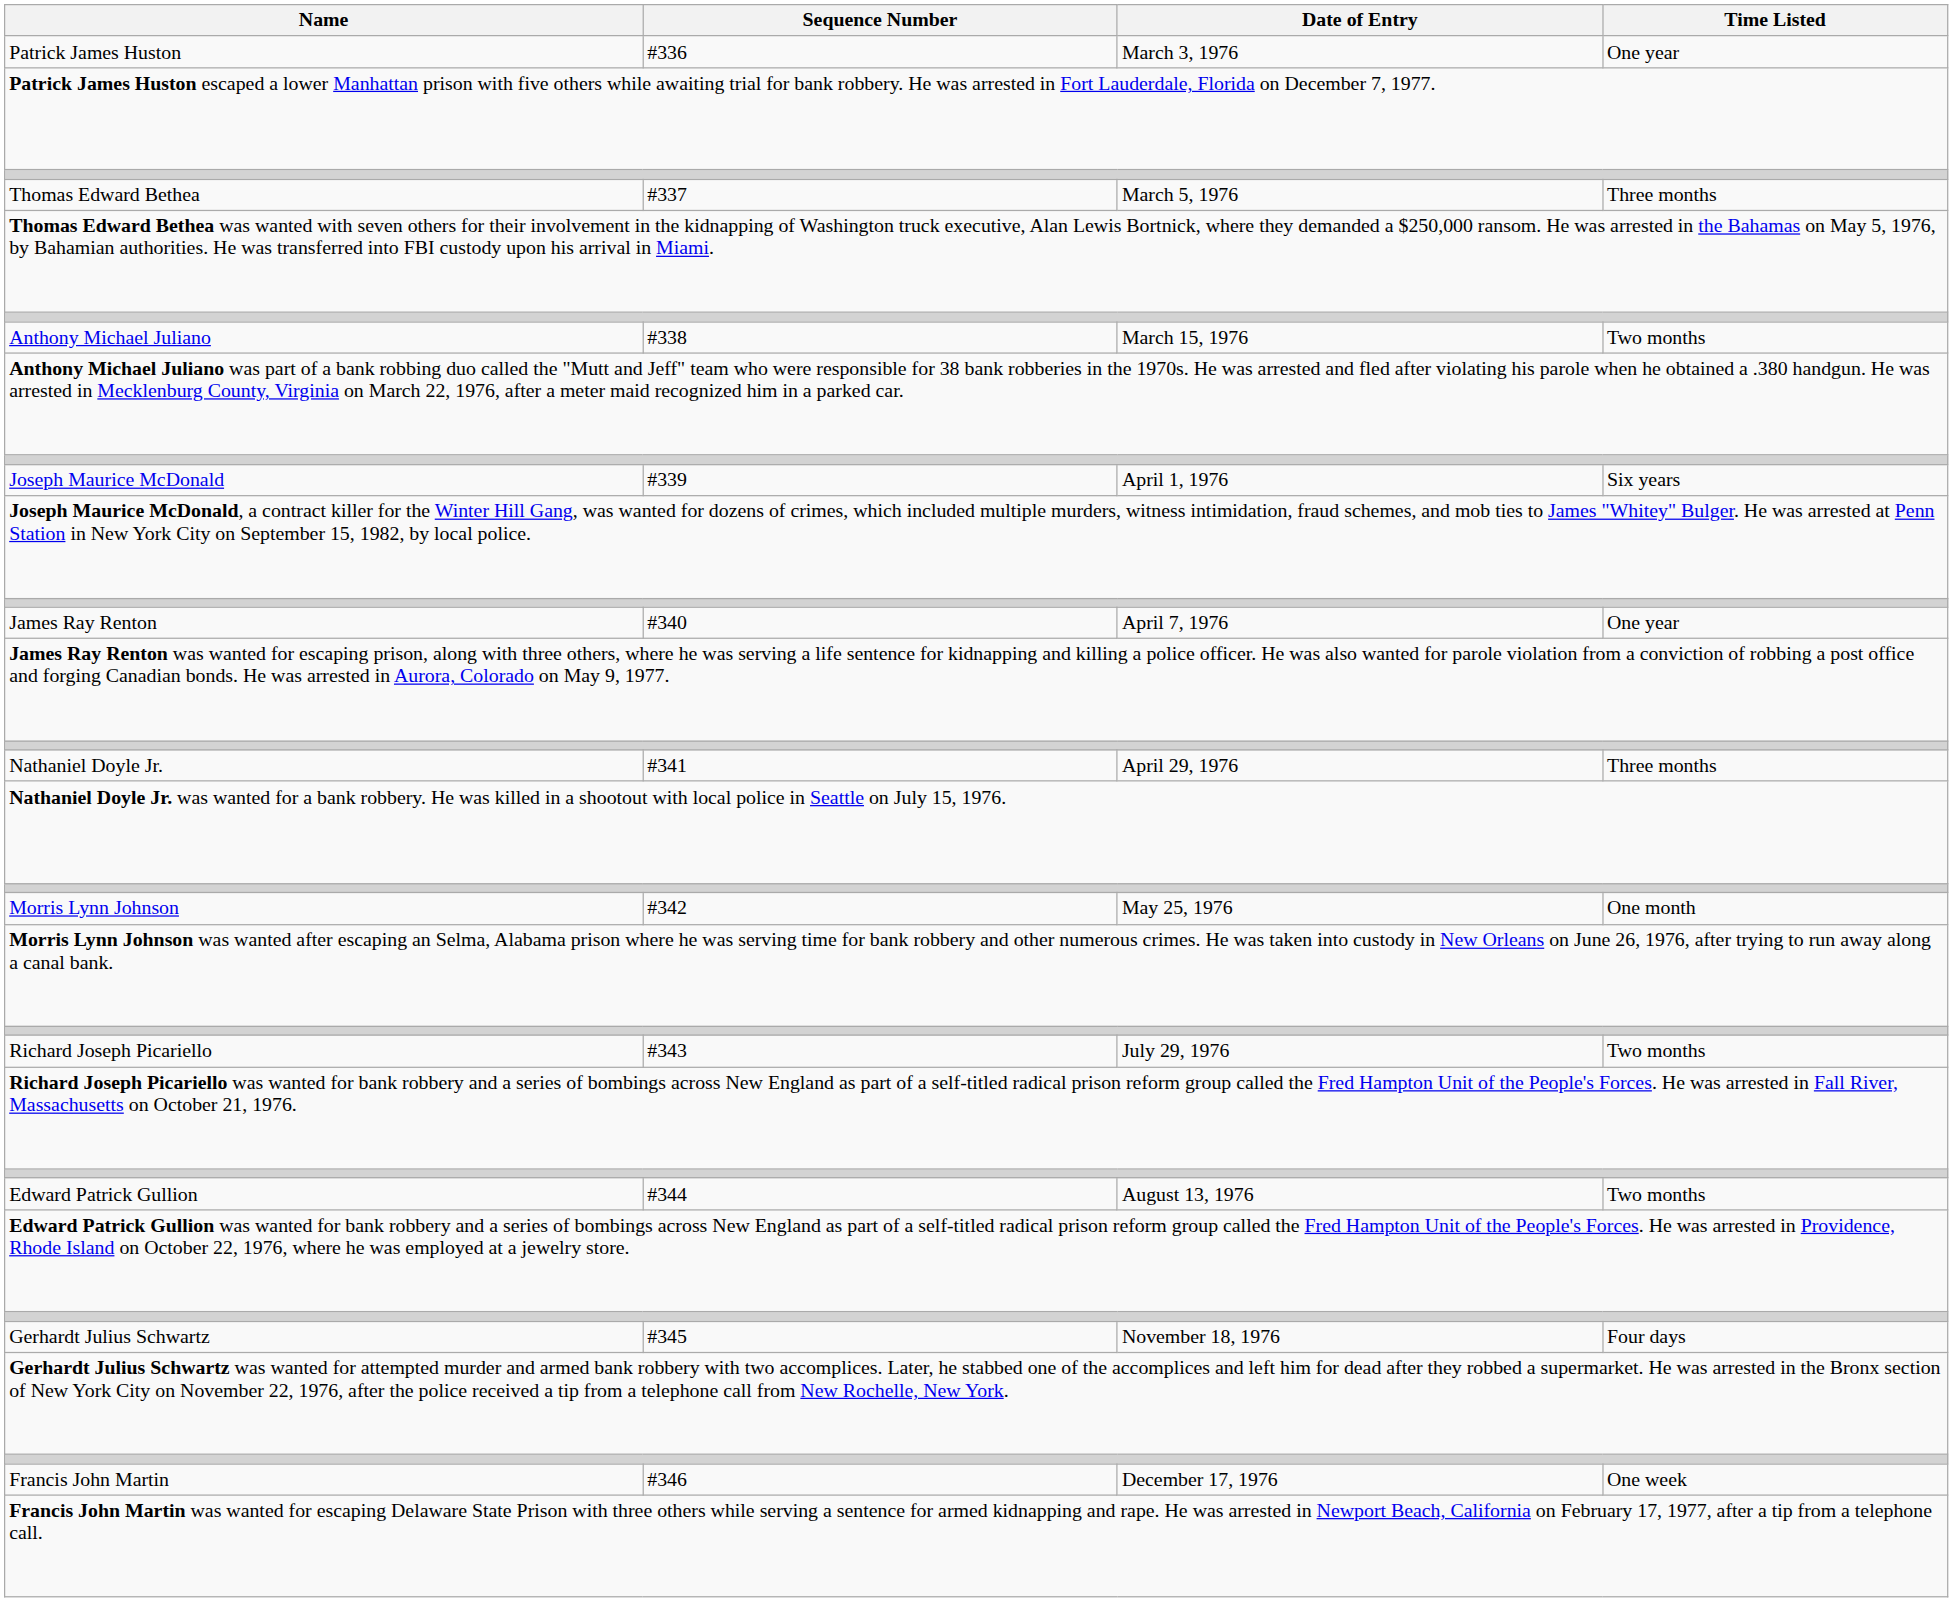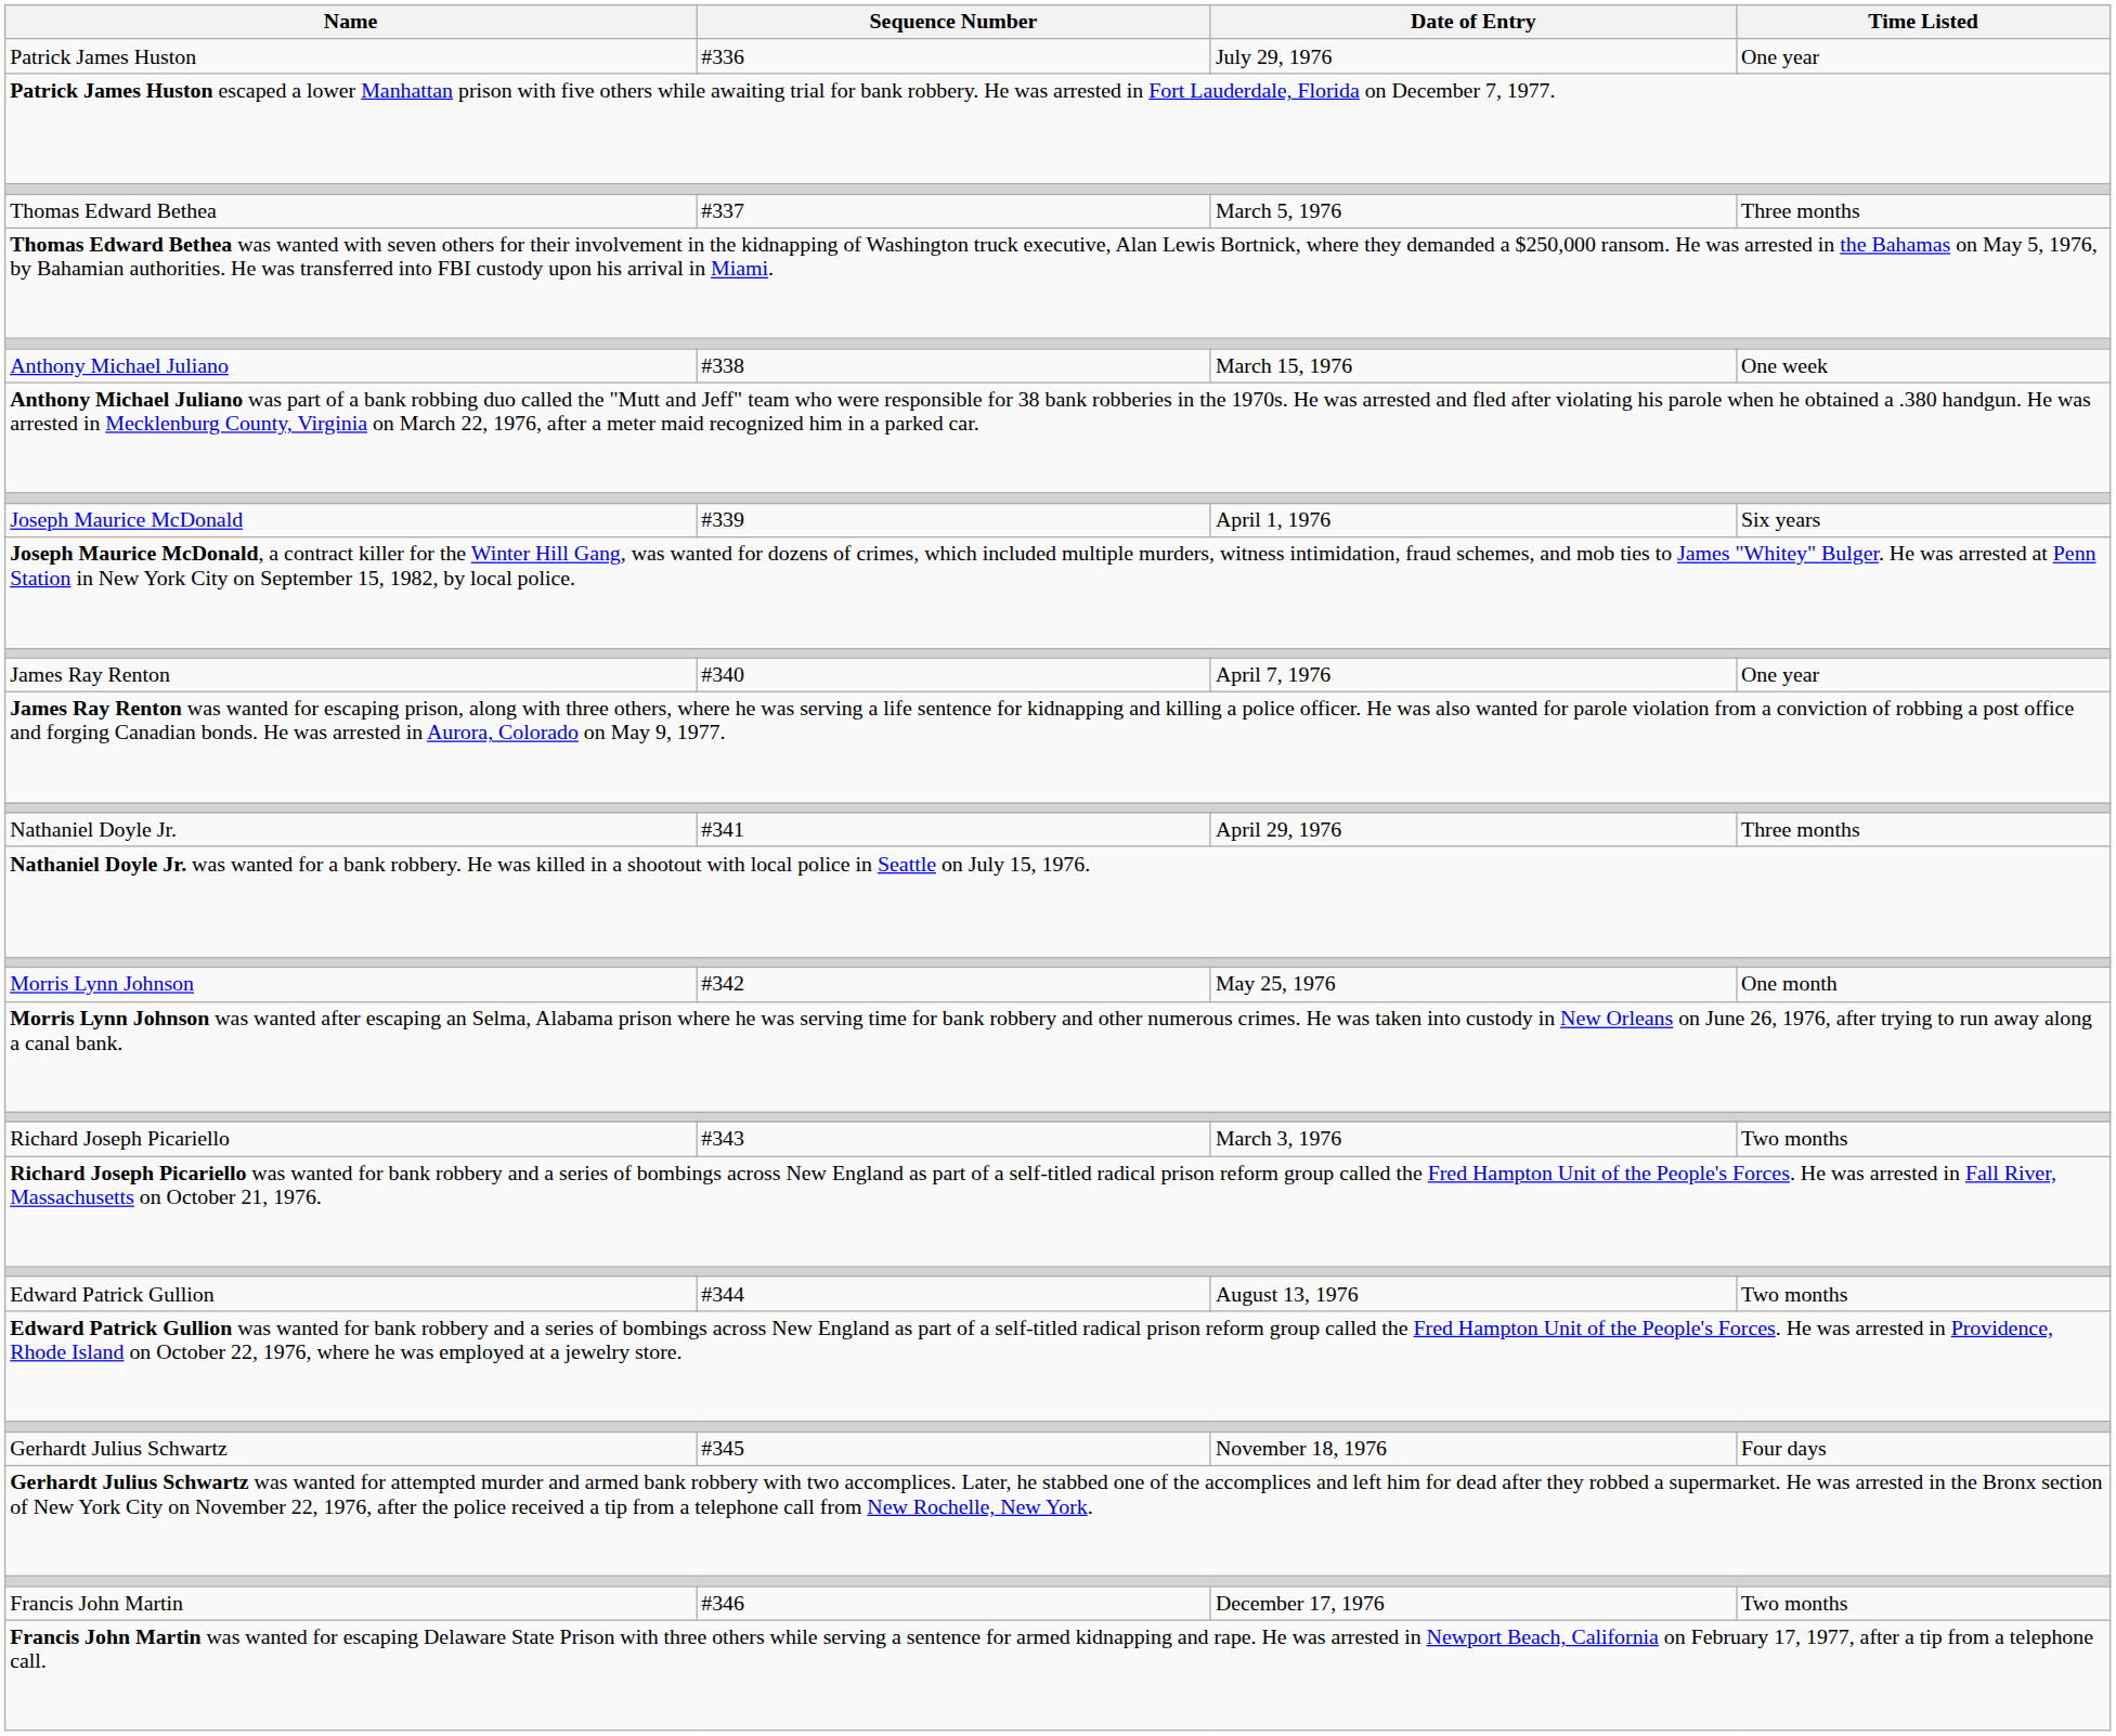Patrick James Huston | Date of Entry: March 3, 1976 -> July 29, 1976
Anthony Michael Juliano | Time Listed: Two months -> One week
Richard Joseph Picariello | Date of Entry: July 29, 1976 -> March 3, 1976
Francis John Martin | Time Listed: One week -> Two months
